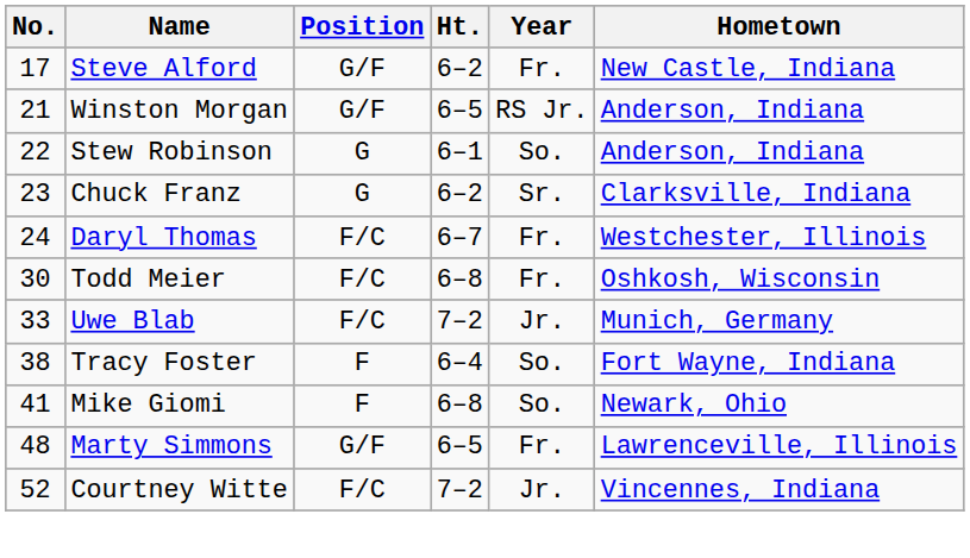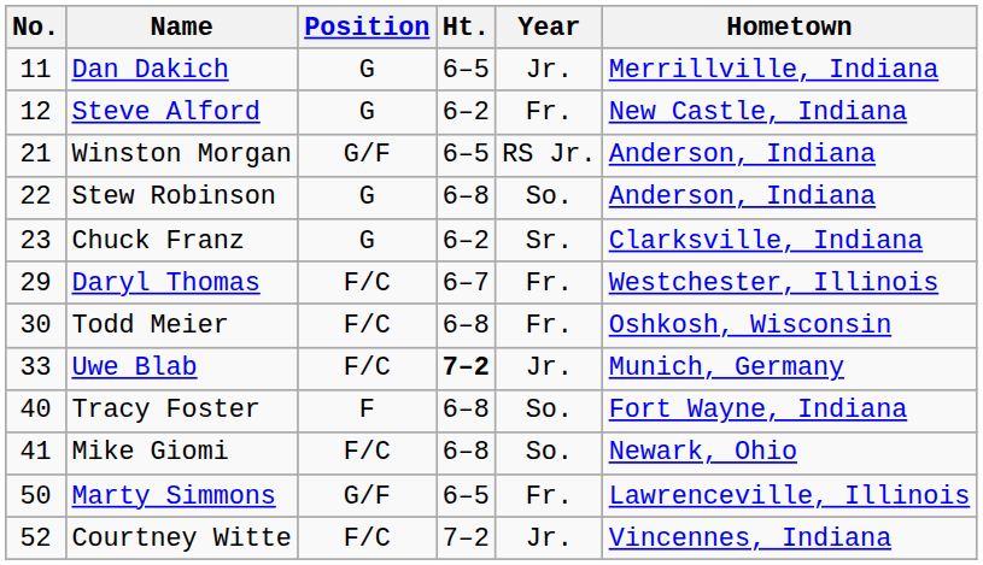+ row: 11 | Dan Dakich | G | 6–5 | Jr. | Merrillville, Indiana
Steve Alford | No.: 17 -> 12
Steve Alford | Position: G/F -> G
Stew Robinson | Ht.: 6–1 -> 6–8
Daryl Thomas | No.: 24 -> 29
Uwe Blab | Ht.: normal -> bold
Tracy Foster | No.: 38 -> 40
Tracy Foster | Ht.: 6–4 -> 6–8
Mike Giomi | Position: F -> F/C
Marty Simmons | No.: 48 -> 50
